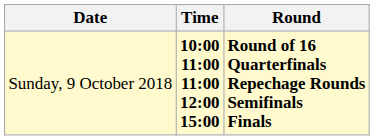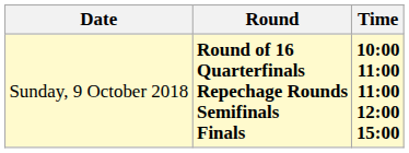columns swapped: Time <-> Round
